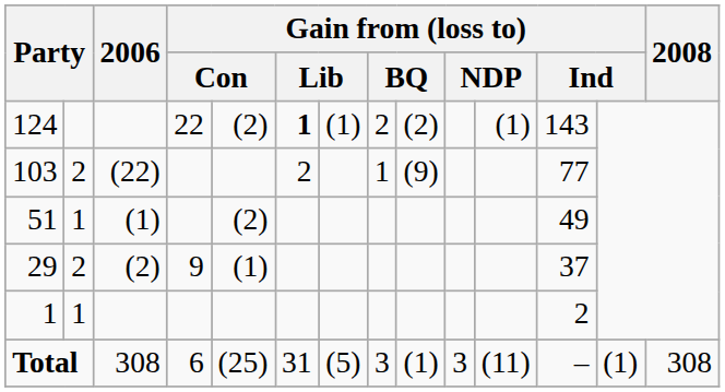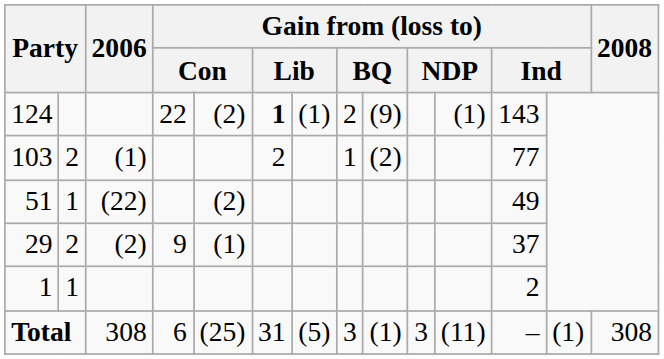124 | column 9: (2) -> (9)
103 | 2006: (22) -> (1)
103 | column 9: (9) -> (2)
51 | 2006: (1) -> (22)
